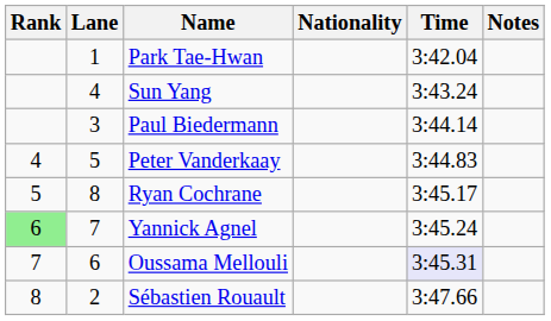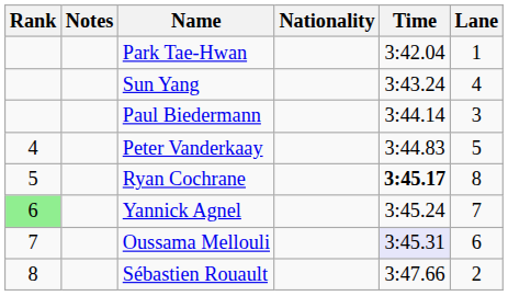columns swapped: Lane <-> Notes
Ryan Cochrane | Time: normal -> bold
